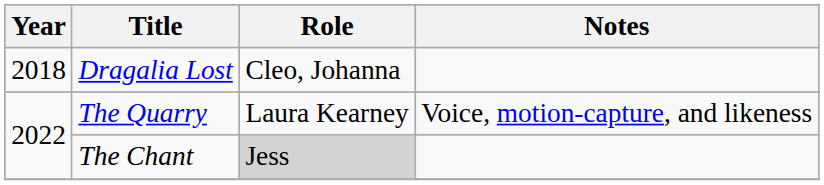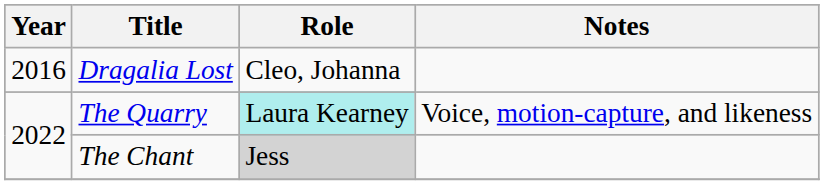Dragalia Lost | Year: 2018 -> 2016
The Quarry | Role: no background -> paleturquoise background
